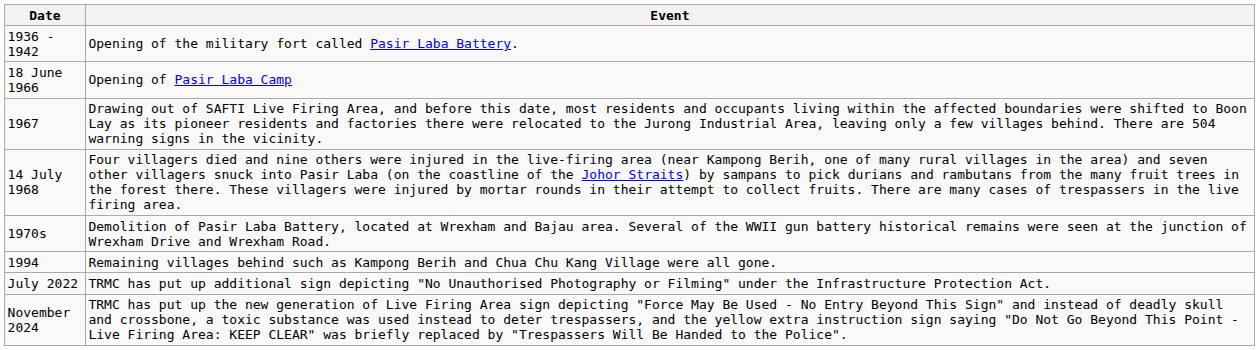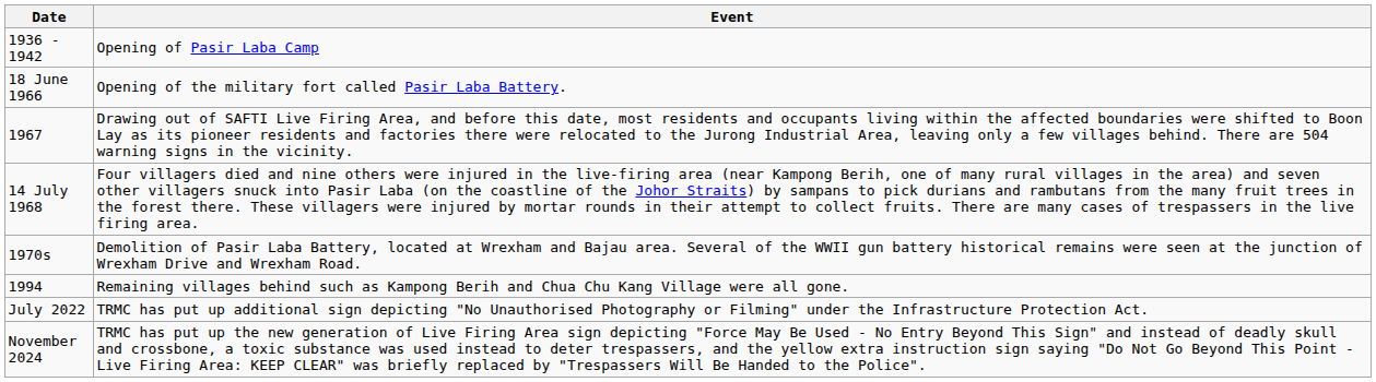1936 - 1942 | Event: Opening of the military fort called Pasir Laba Battery. -> Opening of Pasir Laba Camp
18 June 1966 | Event: Opening of Pasir Laba Camp -> Opening of the military fort called Pasir Laba Battery.
